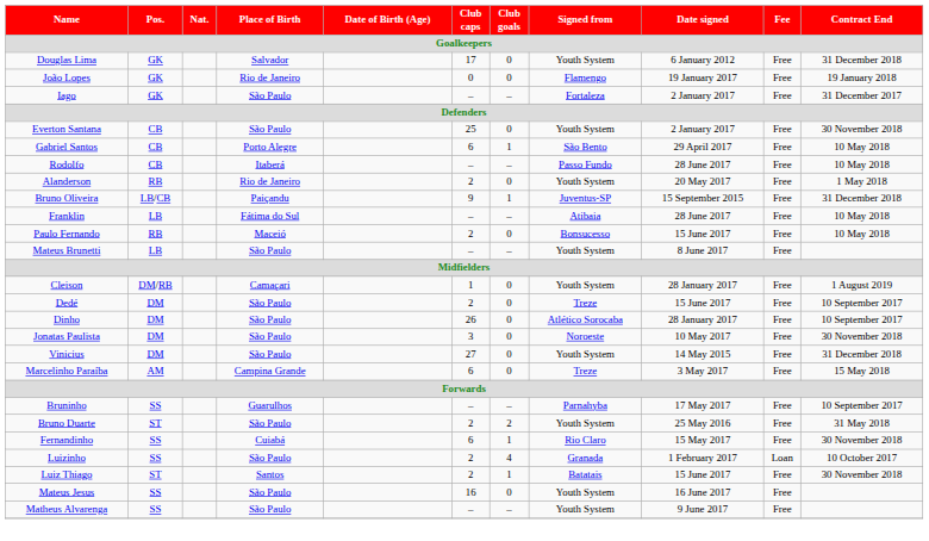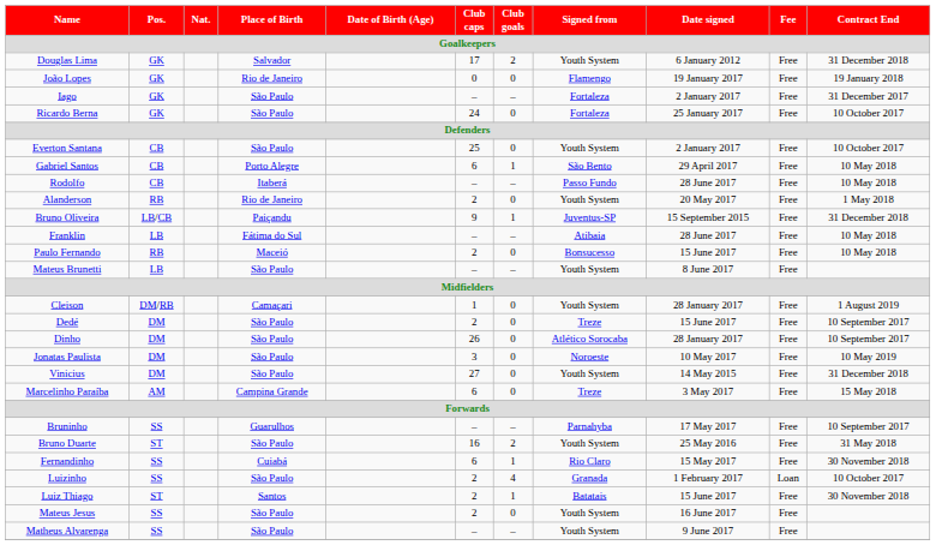Douglas Lima | Club goals: 0 -> 2
+ row: Ricardo Berna | GK | São Paulo | 24 | 0 | Fortaleza | 25 January 2017 | Free | 10 October 2017
Everton Santana | Contract End: 30 November 2018 -> 10 October 2017
Jonatas Paulista | Contract End: 30 November 2018 -> 10 May 2019
Bruno Duarte | Club caps: 2 -> 16
Mateus Jesus | Club caps: 16 -> 2
